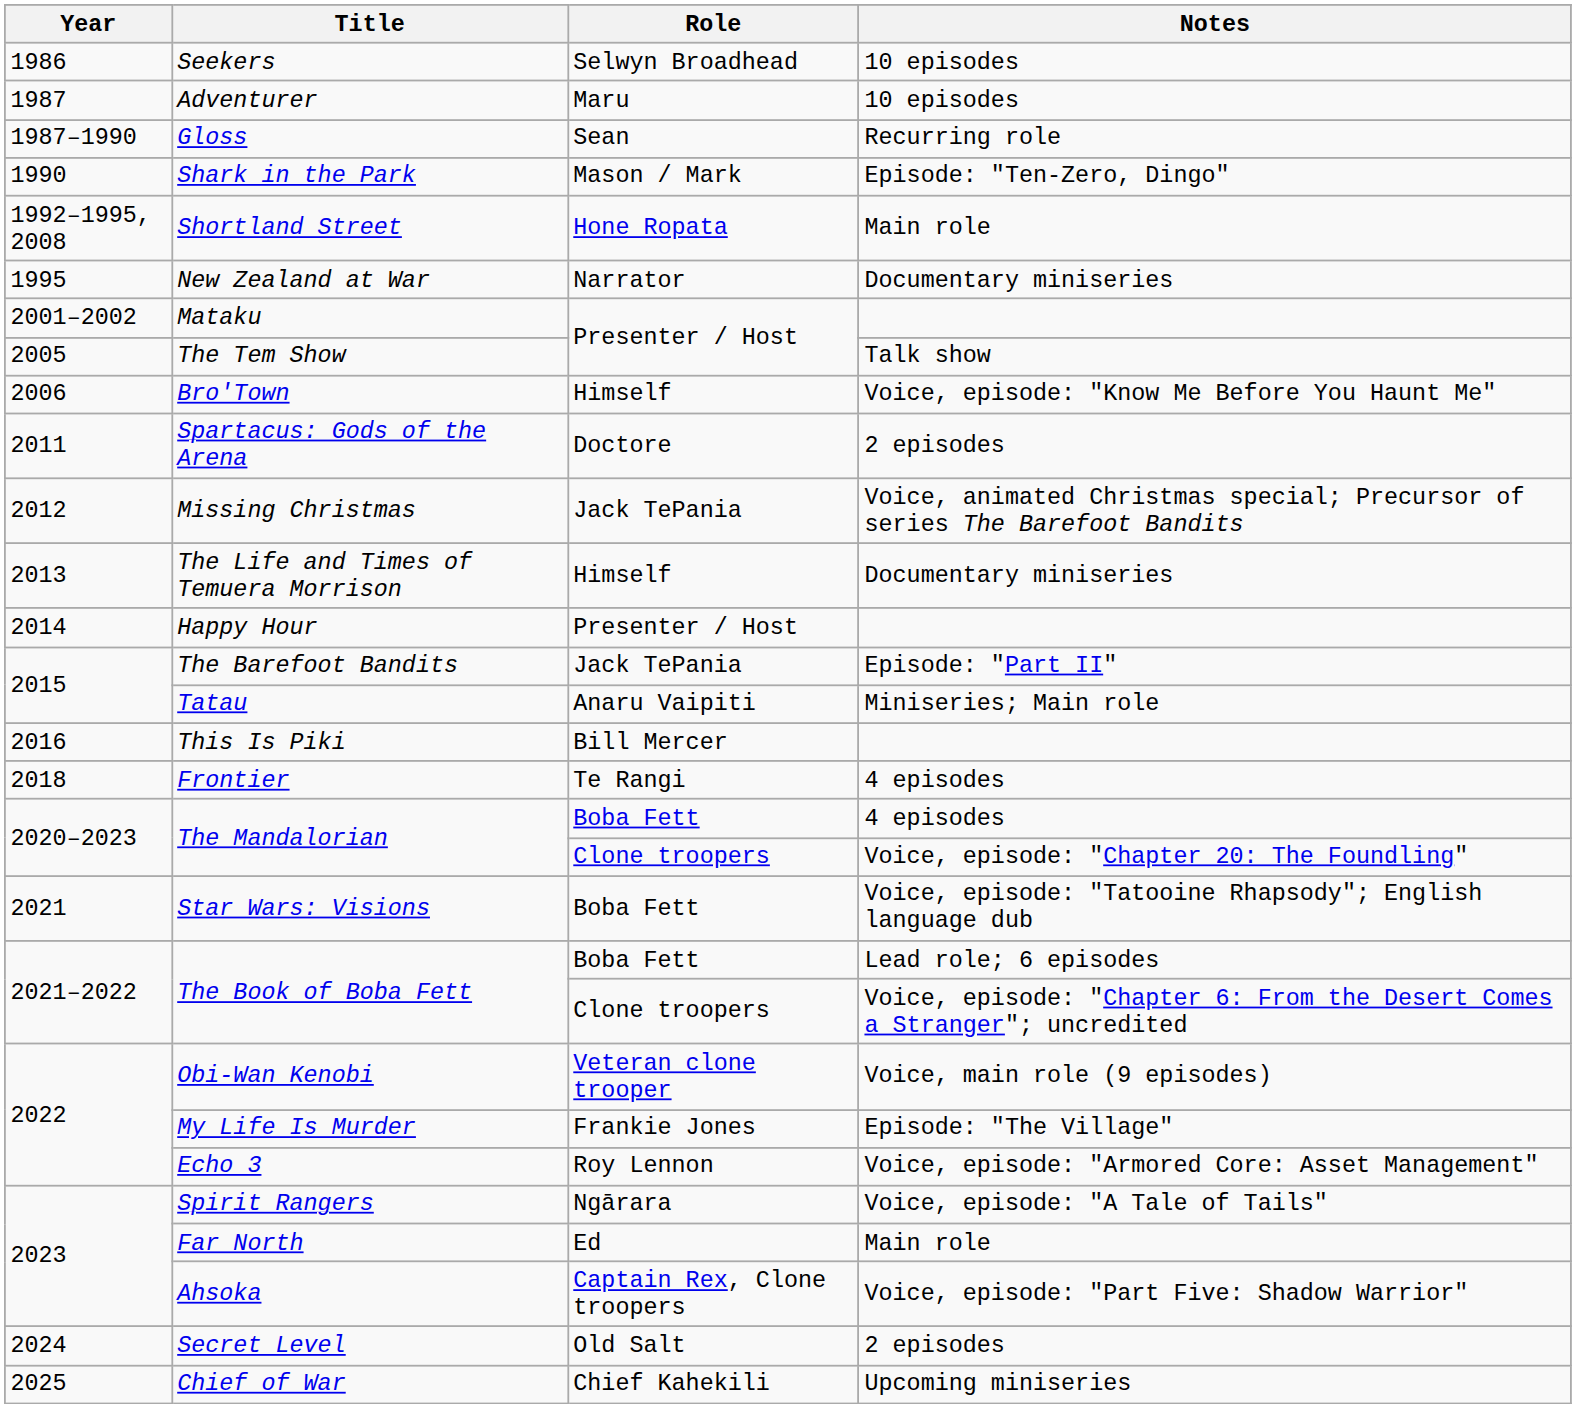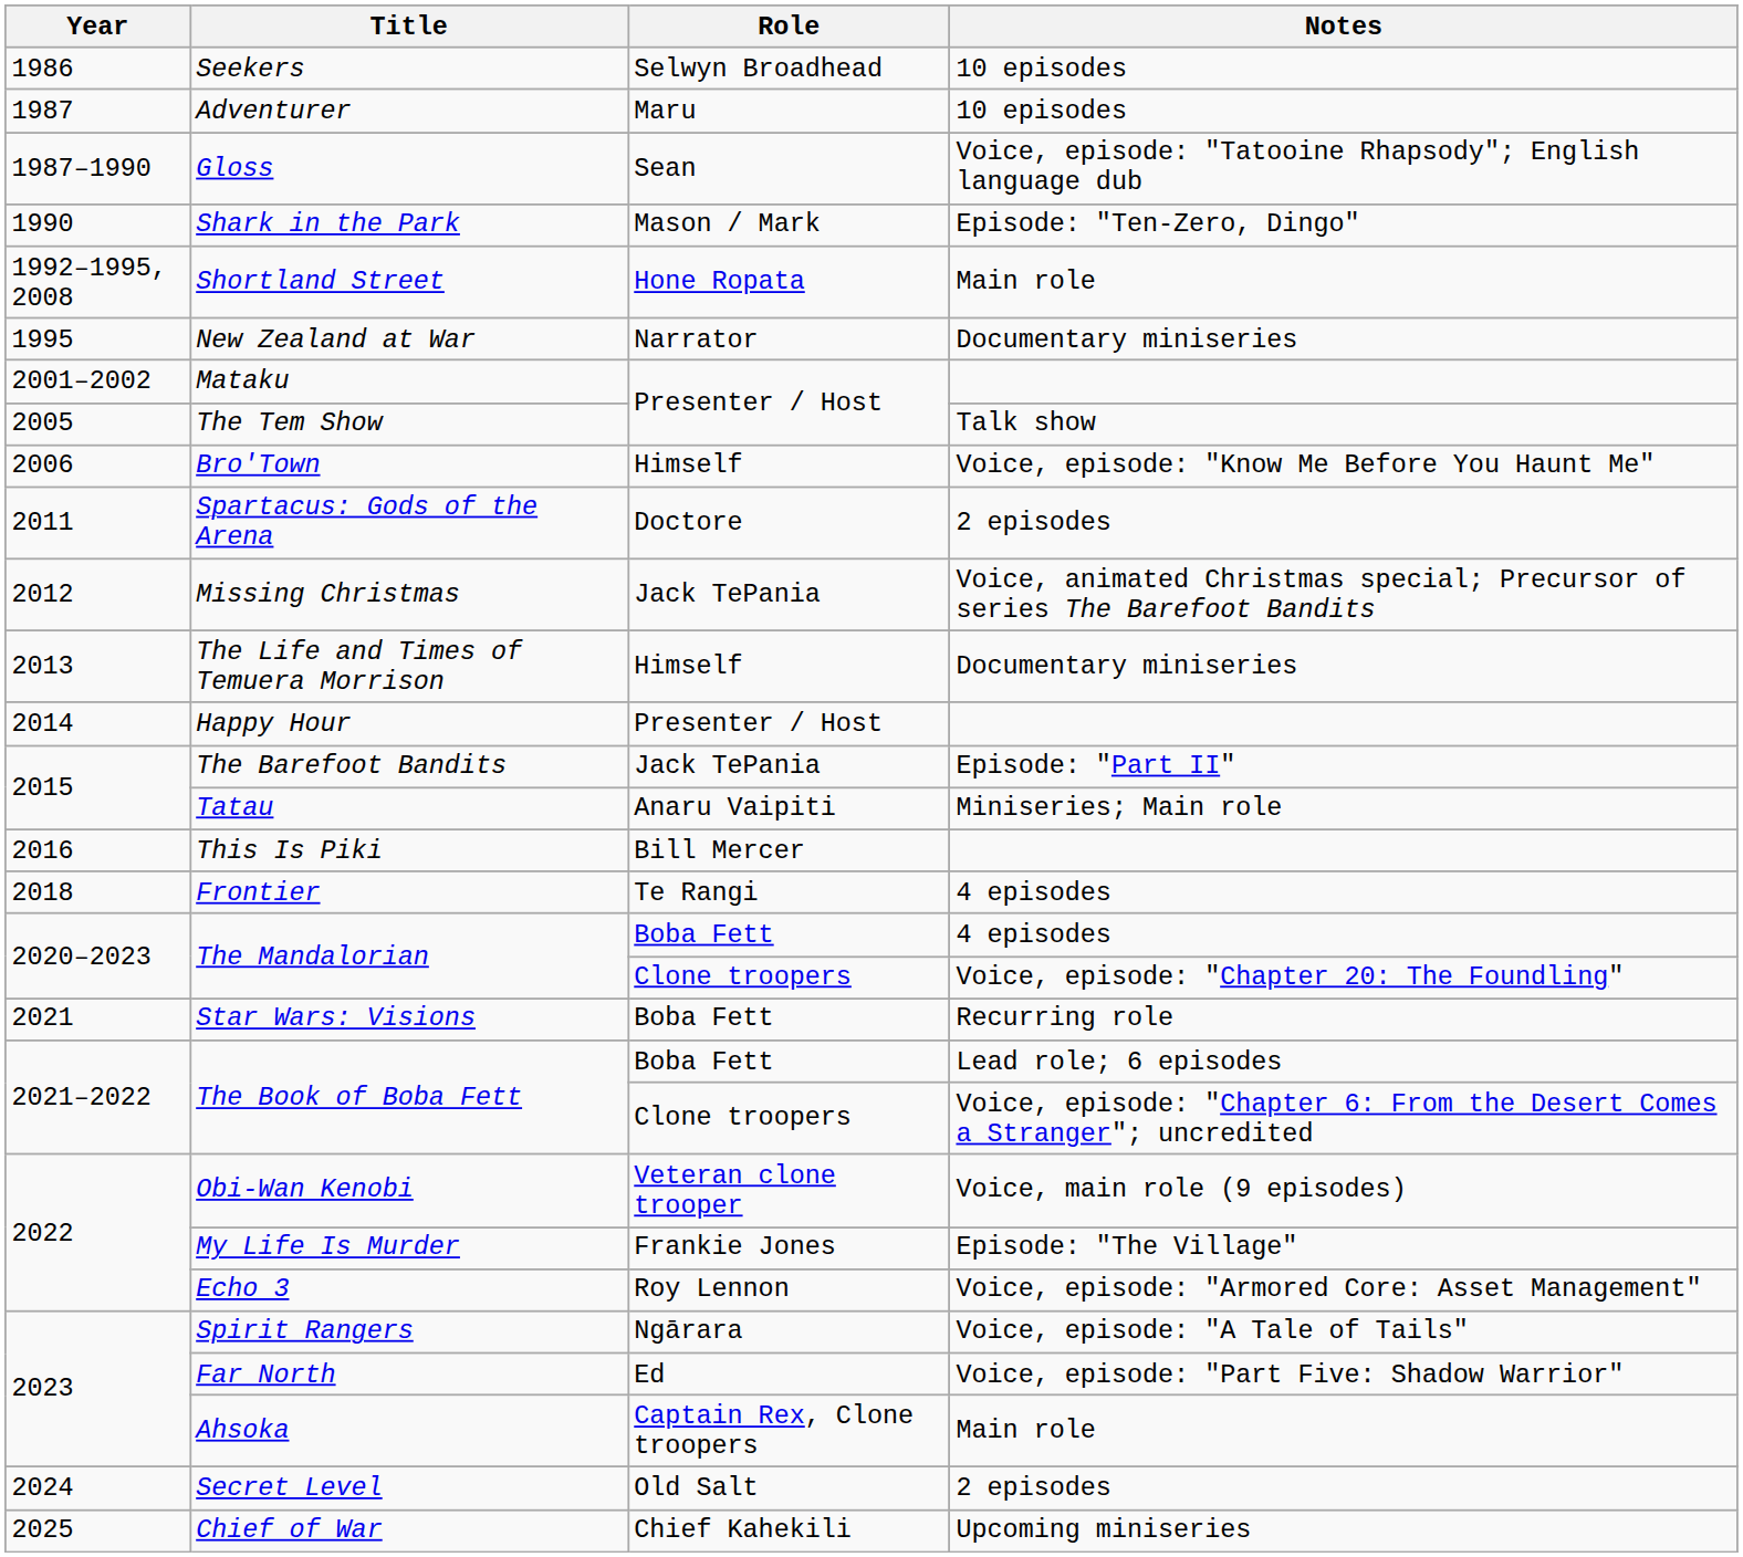Gloss | Notes: Recurring role -> Voice, episode: "Tatooine Rhapsody"; English language dub
Star Wars: Visions | Notes: Voice, episode: "Tatooine Rhapsody"; English language dub -> Recurring role
Far North | Notes: Main role -> Voice, episode: "Part Five: Shadow Warrior"
Ahsoka | Notes: Voice, episode: "Part Five: Shadow Warrior" -> Main role
